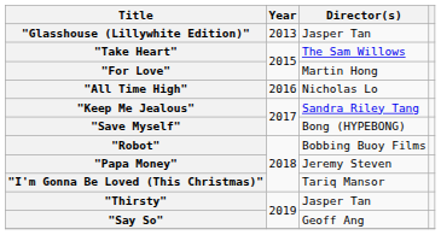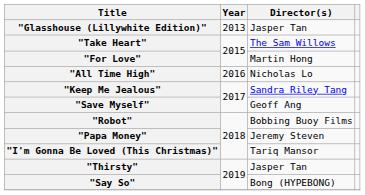"Save Myself" | Director(s): Bong (HYPEBONG) -> Geoff Ang
"Say So" | Director(s): Geoff Ang -> Bong (HYPEBONG)
